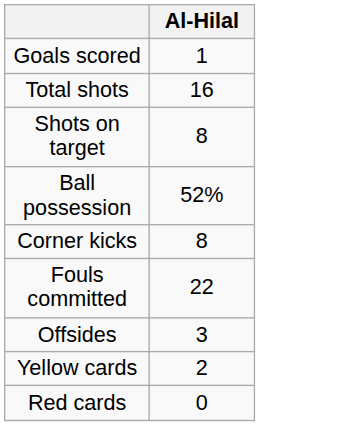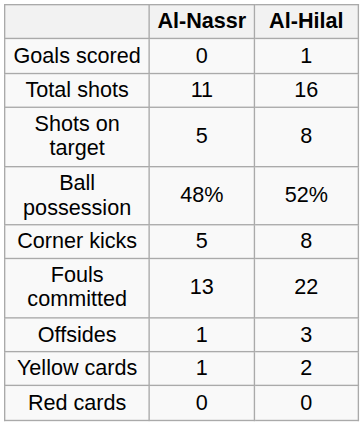+ column: Al-Nassr | 0 | 11 | 5 | 48% | 5 | 13 | 1 | 1 | 0
